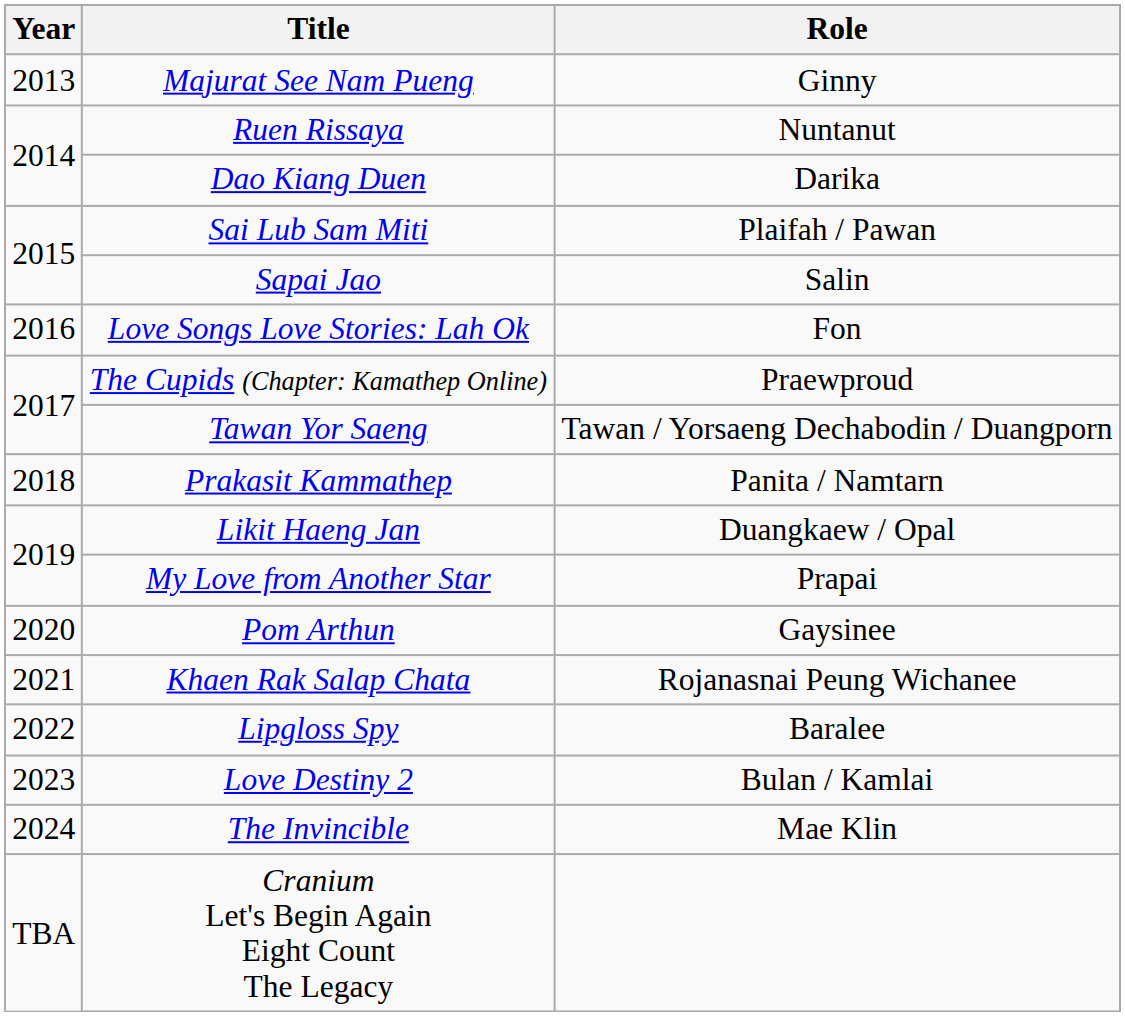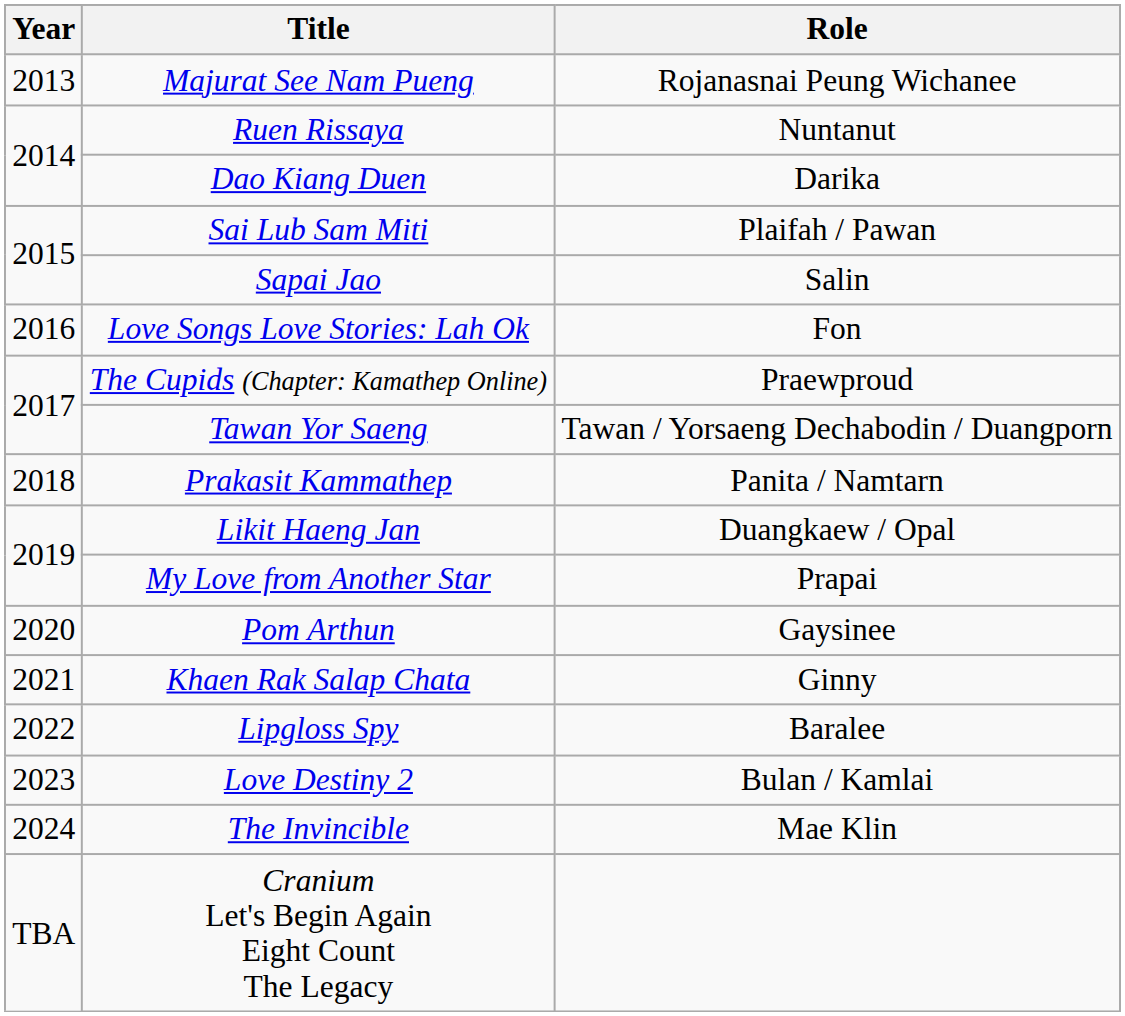Majurat See Nam Pueng | Role: Ginny -> Rojanasnai Peung Wichanee
Khaen Rak Salap Chata | Role: Rojanasnai Peung Wichanee -> Ginny
